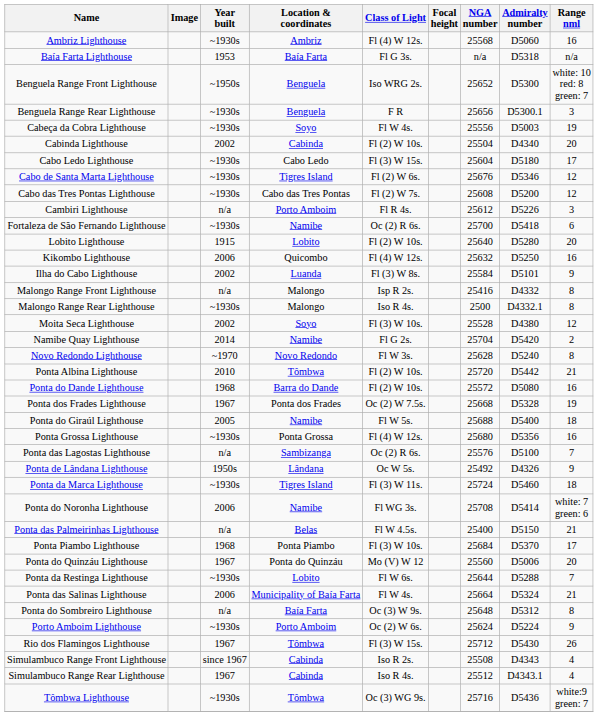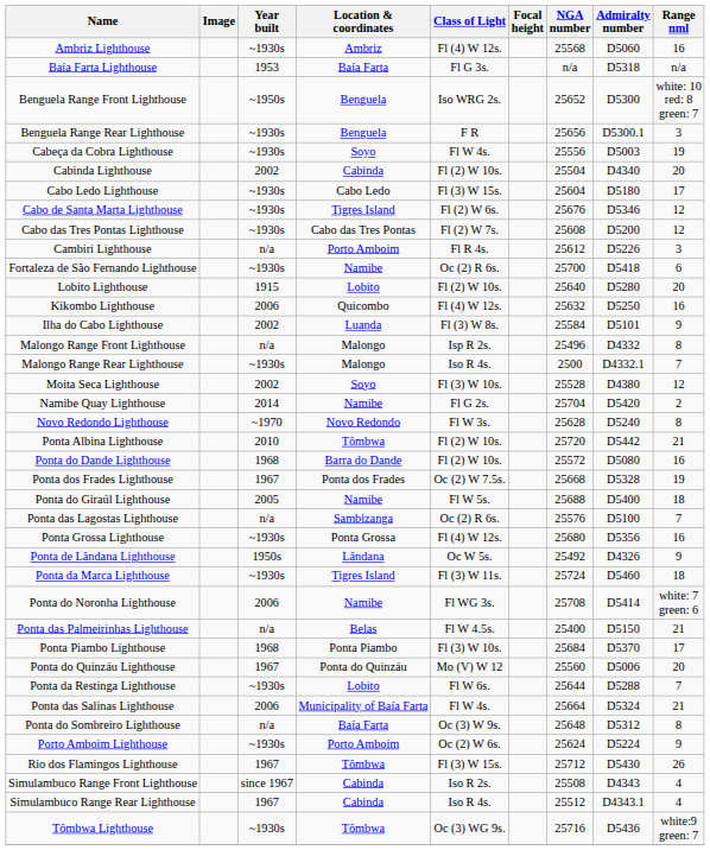Malongo Range Front Lighthouse | NGA number: 25416 -> 25496
Malongo Range Rear Lighthouse | Range nml: 8 -> 7
rows swapped: Ponta Grossa Lighthouse <-> Ponta das Lagostas Lighthouse
